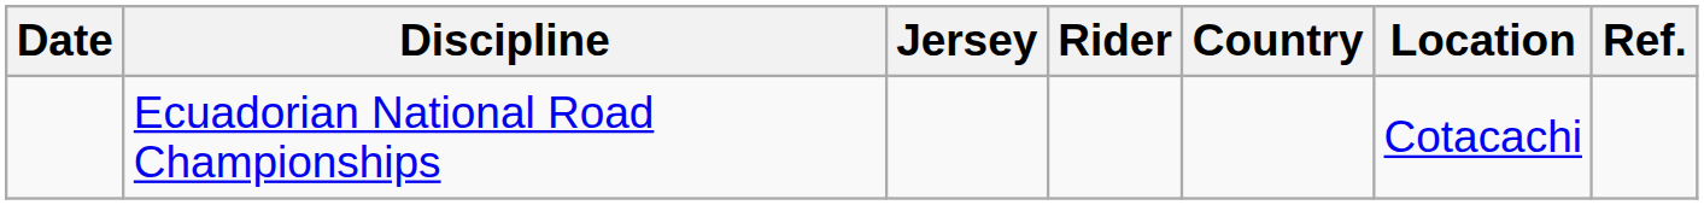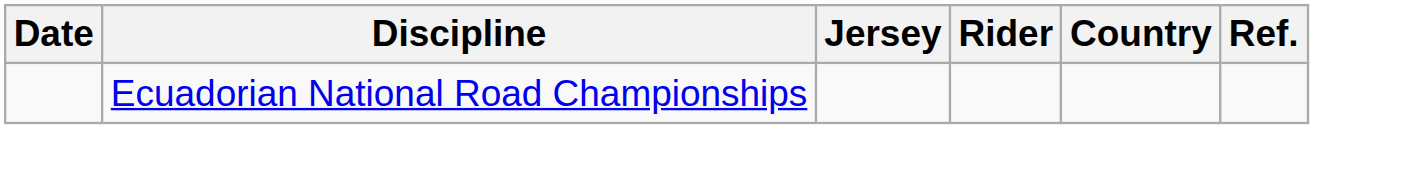- column: Location | Cotacachi
